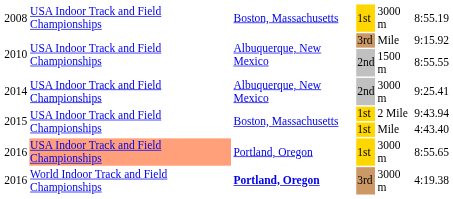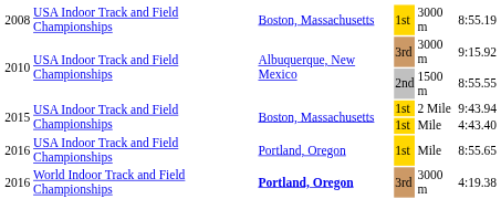2010 / 3rd | column 5: Mile -> 3000 m
- row: 2014 | USA Indoor Track and Field Championships | Albuquerque, New Mexico | 2nd | 3000 m | 9:25.41
2016 / 1st | column 2: lightsalmon background -> no background
2016 / 1st | column 5: 3000 m -> Mile
